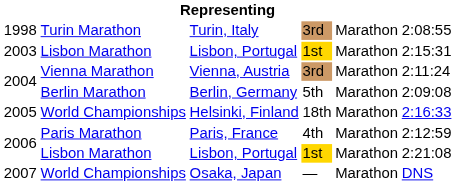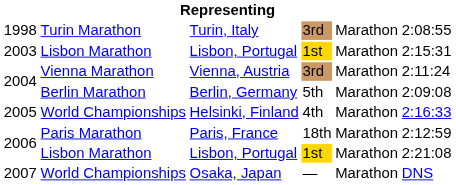Helsinki, Finland | column 4: 18th -> 4th
Paris, France | column 4: 4th -> 18th
